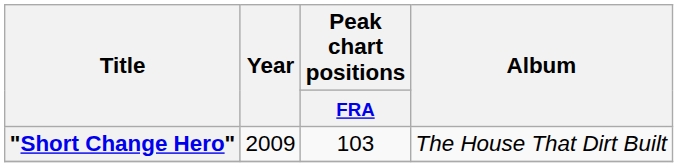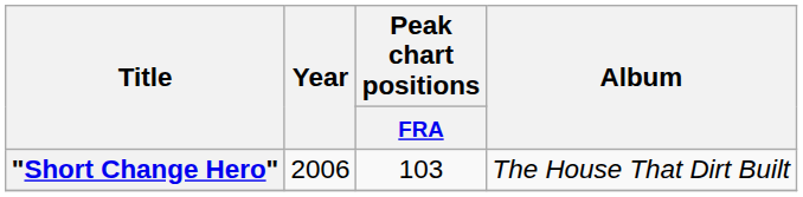"Short Change Hero" | Year: 2009 -> 2006
